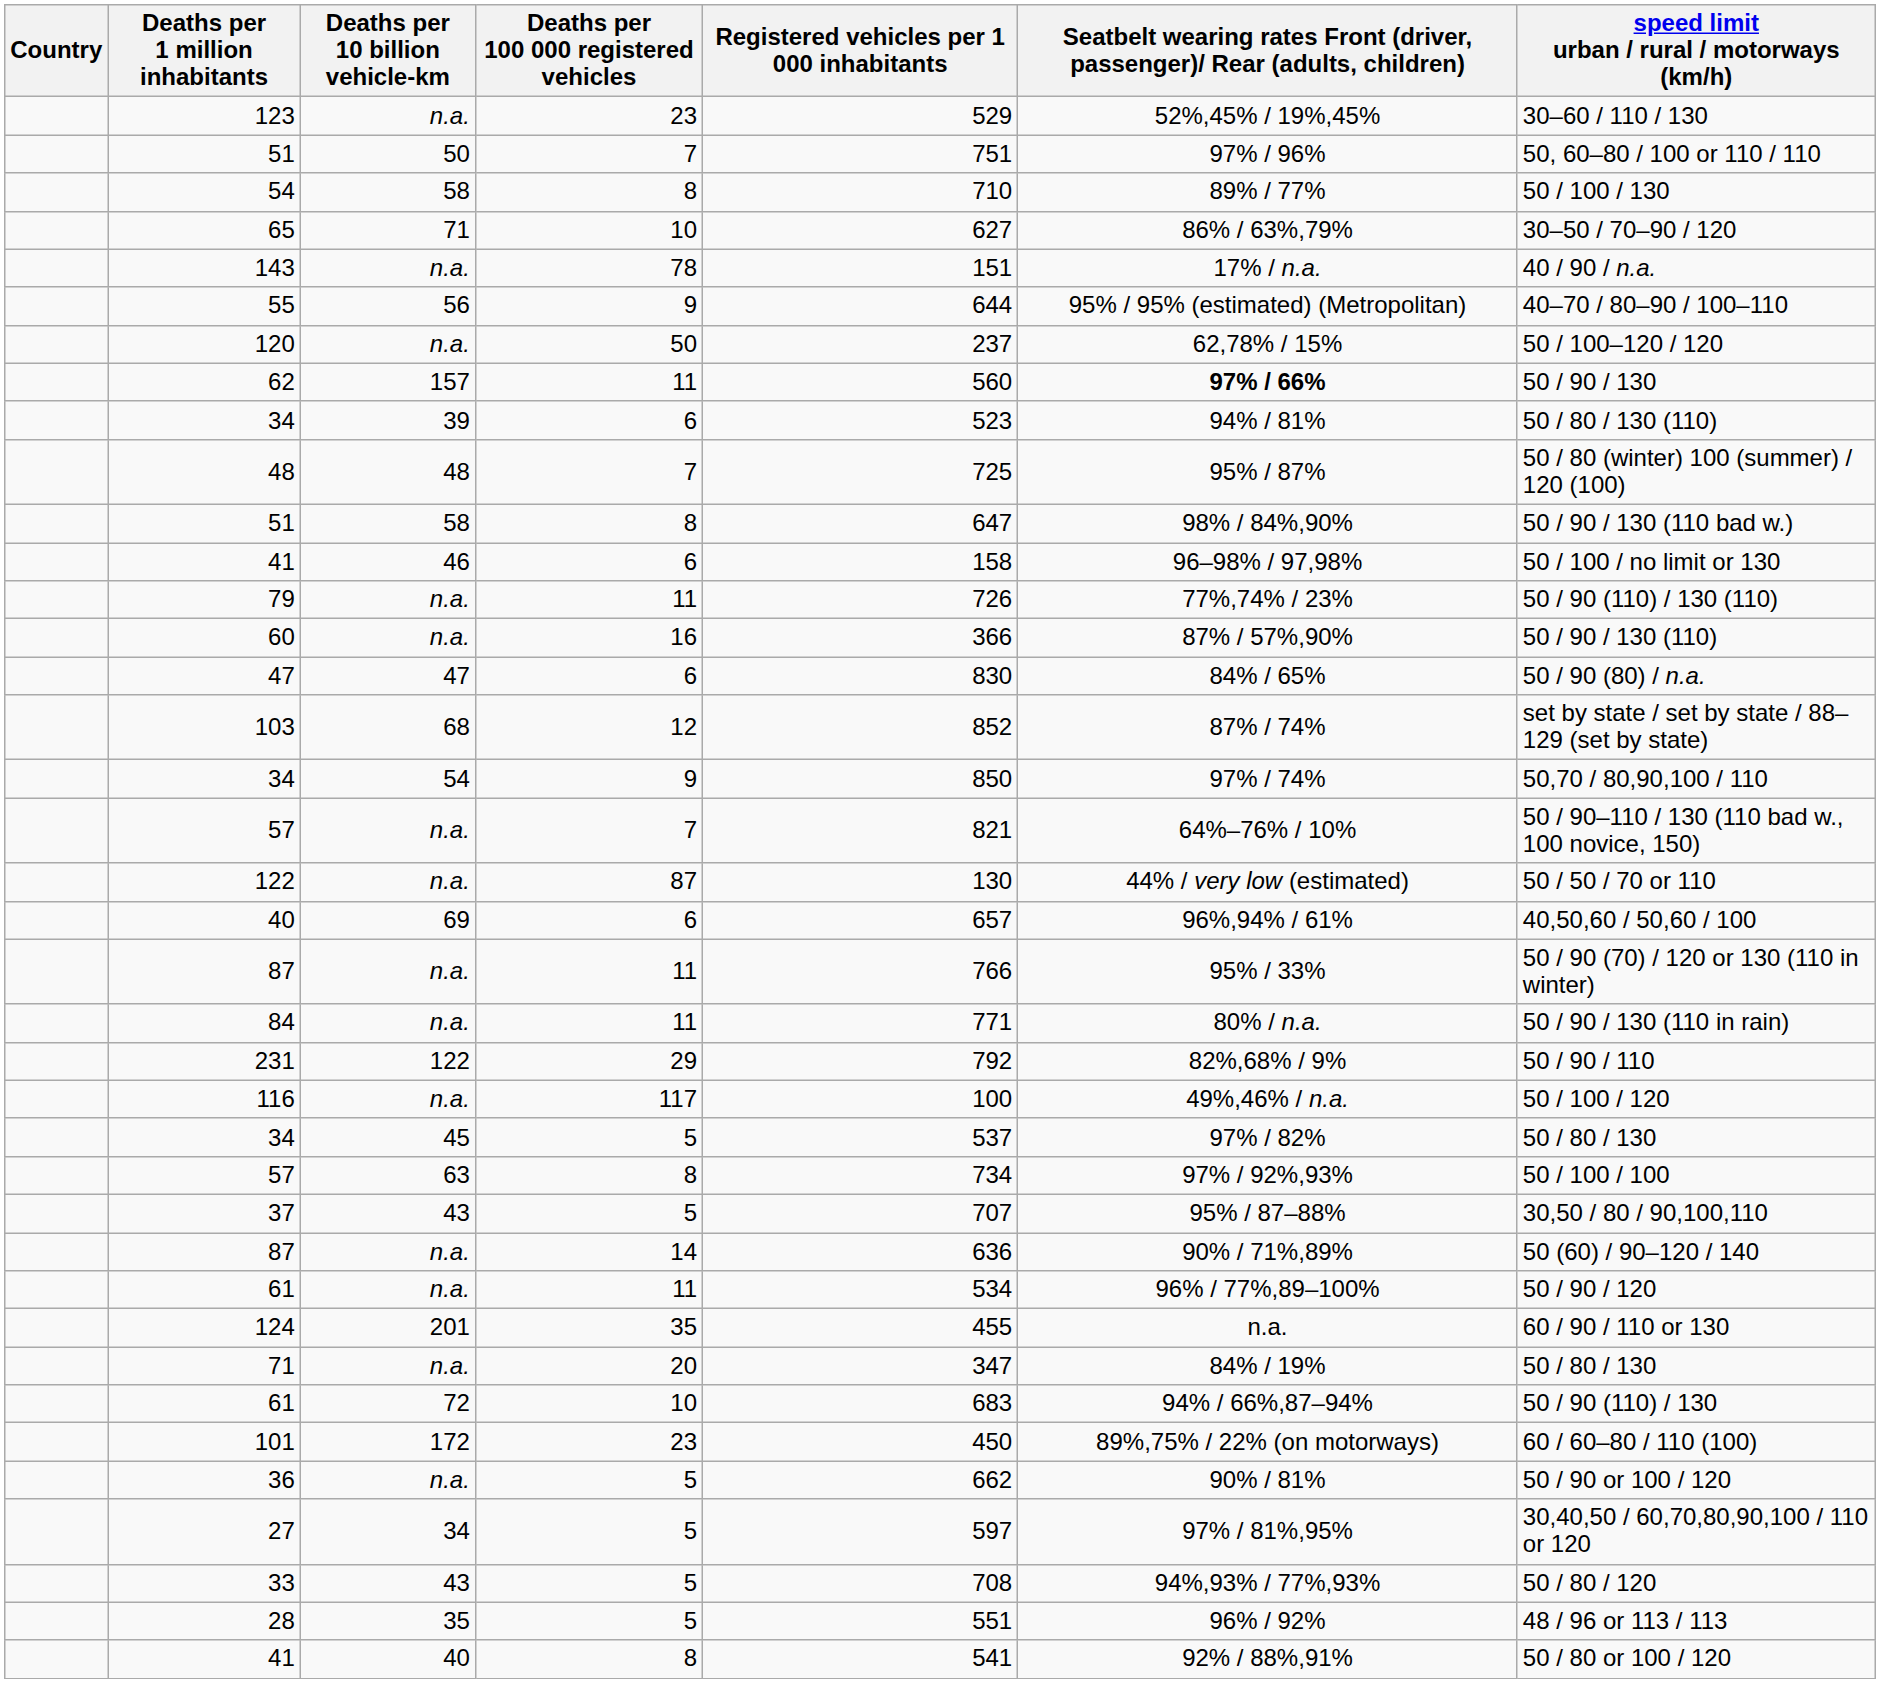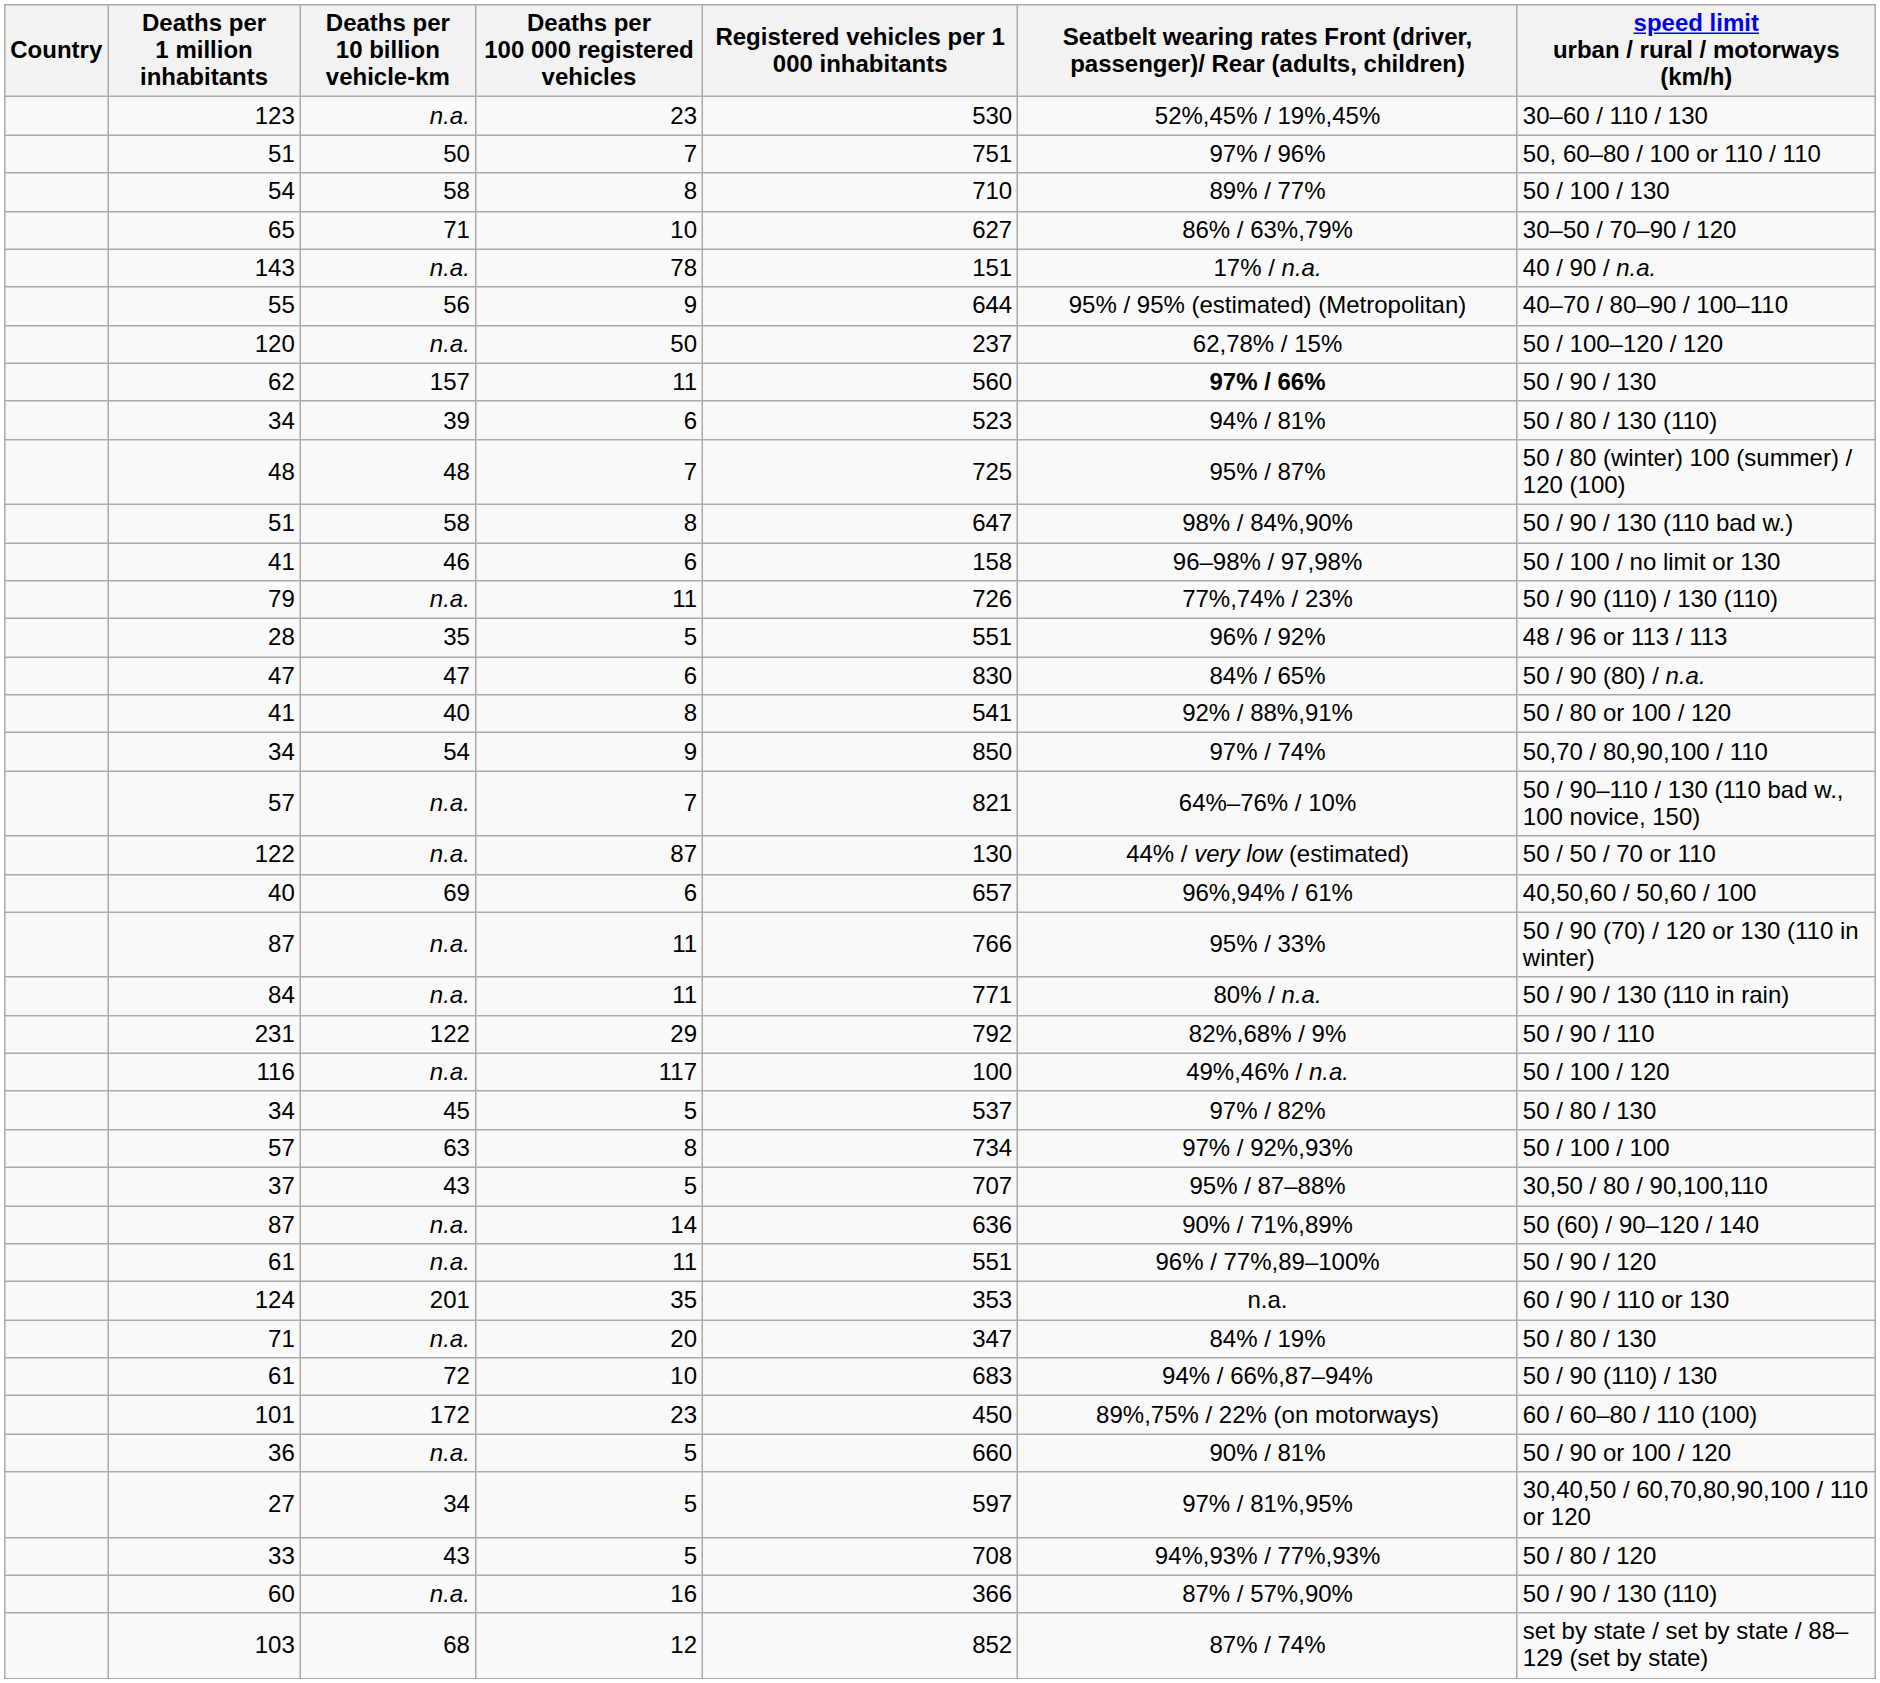123 | Registered vehicles per 1 000 inhabitants: 529 -> 530
rows swapped: 60 <-> 28
rows swapped: 41 / 8 <-> 103
61 / 11 | Registered vehicles per 1 000 inhabitants: 534 -> 551
124 | Registered vehicles per 1 000 inhabitants: 455 -> 353
36 | Registered vehicles per 1 000 inhabitants: 662 -> 660
